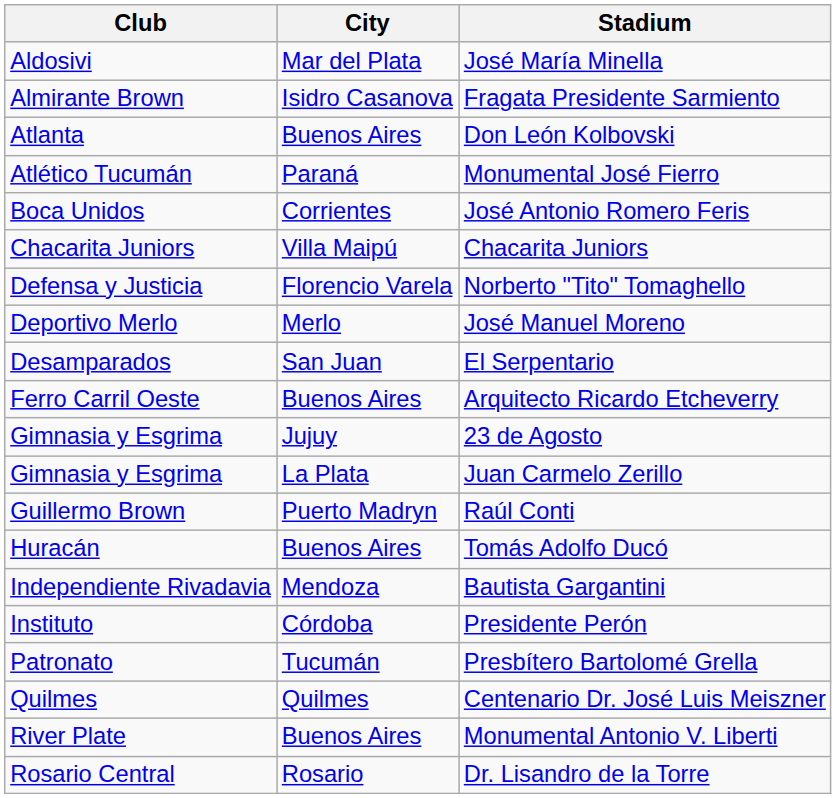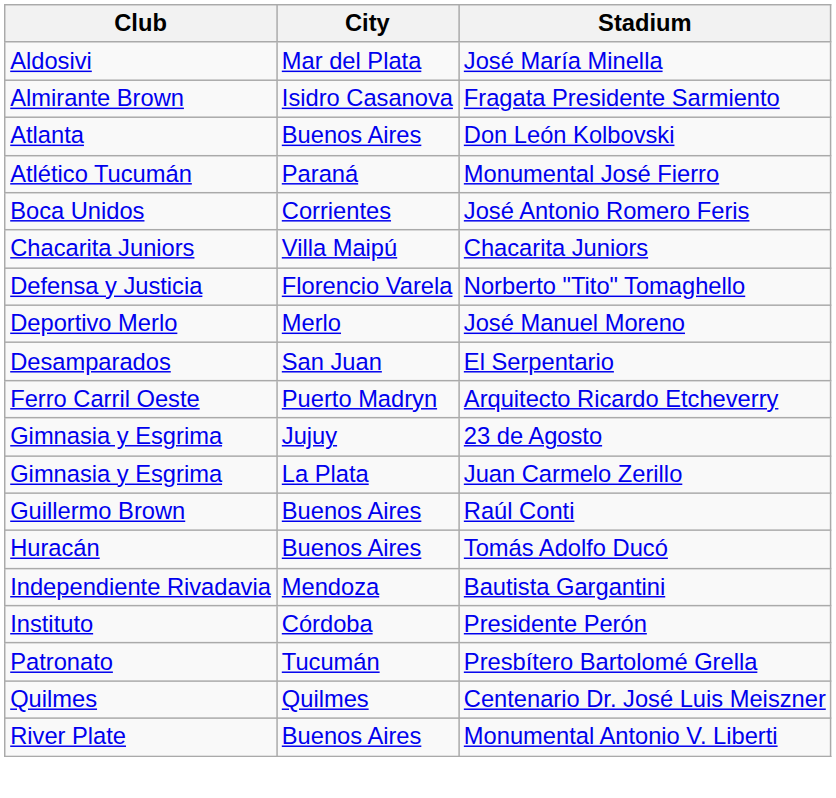Arquitecto Ricardo Etcheverry | City: Buenos Aires -> Puerto Madryn
Raúl Conti | City: Puerto Madryn -> Buenos Aires
- row: Rosario Central | Rosario | Dr. Lisandro de la Torre
